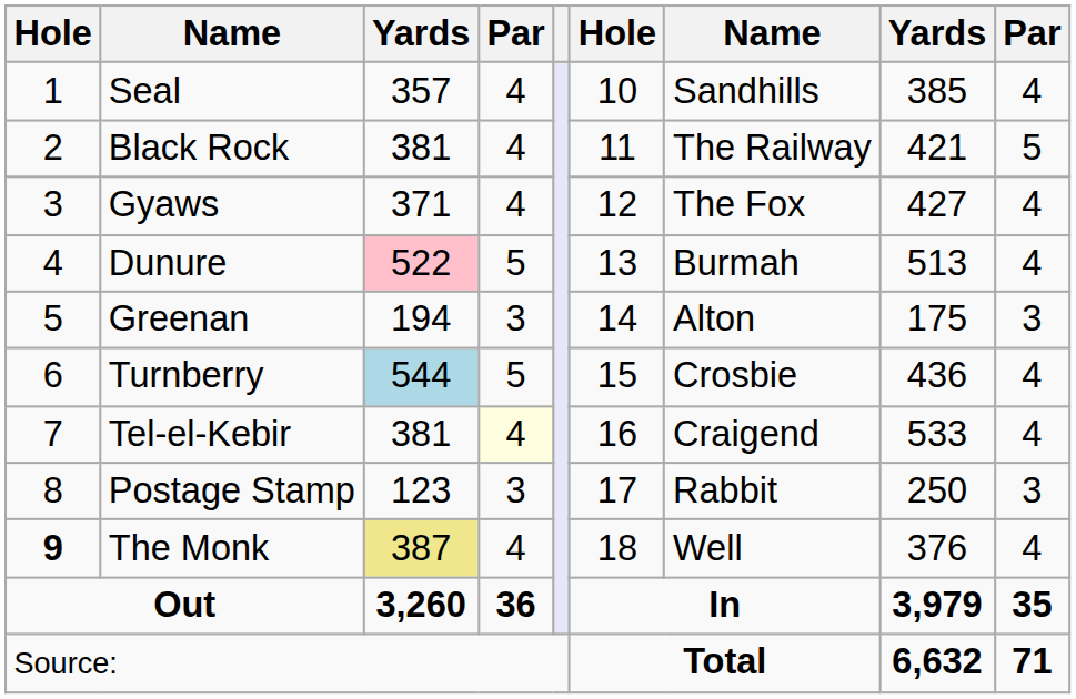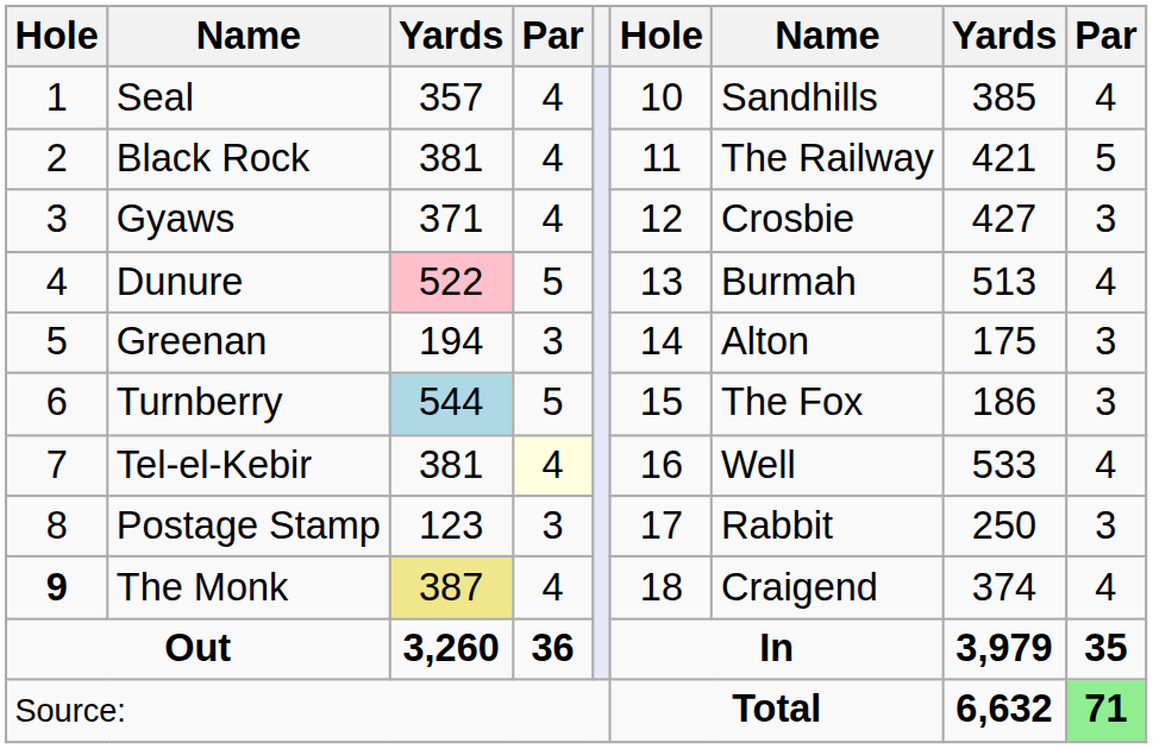Gyaws | column 7: The Fox -> Crosbie
Gyaws | column 9: 4 -> 3
Turnberry | column 7: Crosbie -> The Fox
Turnberry | column 8: 436 -> 186
Turnberry | column 9: 4 -> 3
Tel-el-Kebir | column 7: Craigend -> Well
The Monk | column 7: Well -> Craigend
The Monk | column 8: 376 -> 374
Source: | column 9: no background -> lightgreen background
